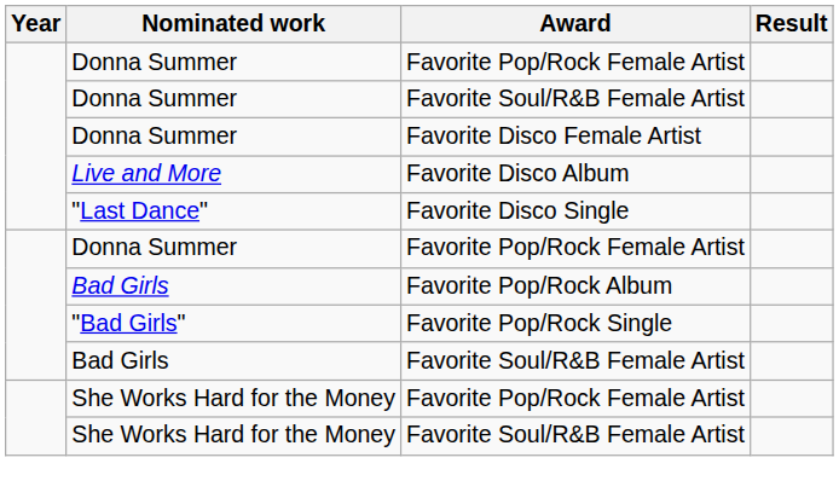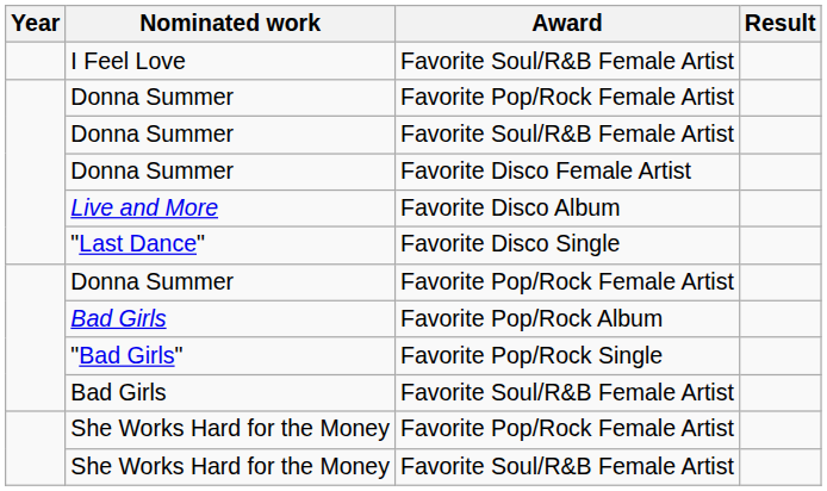+ row: I Feel Love | Favorite Soul/R&B Female Artist
